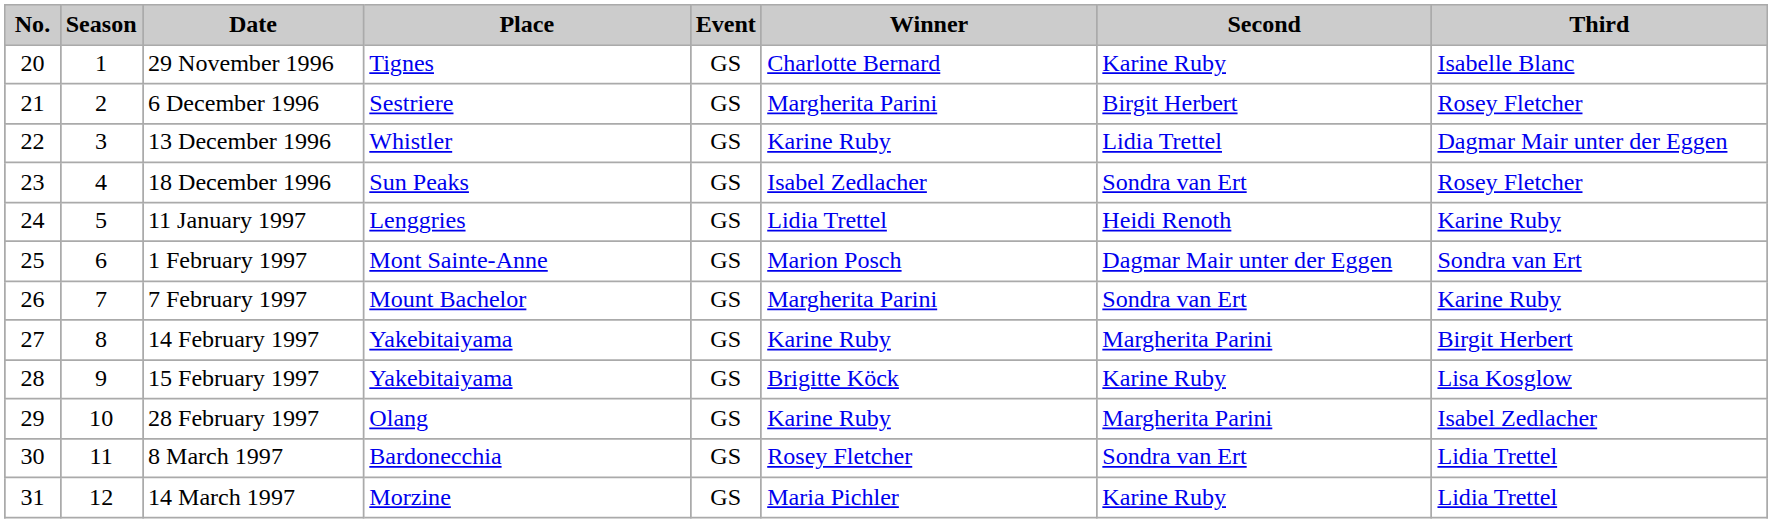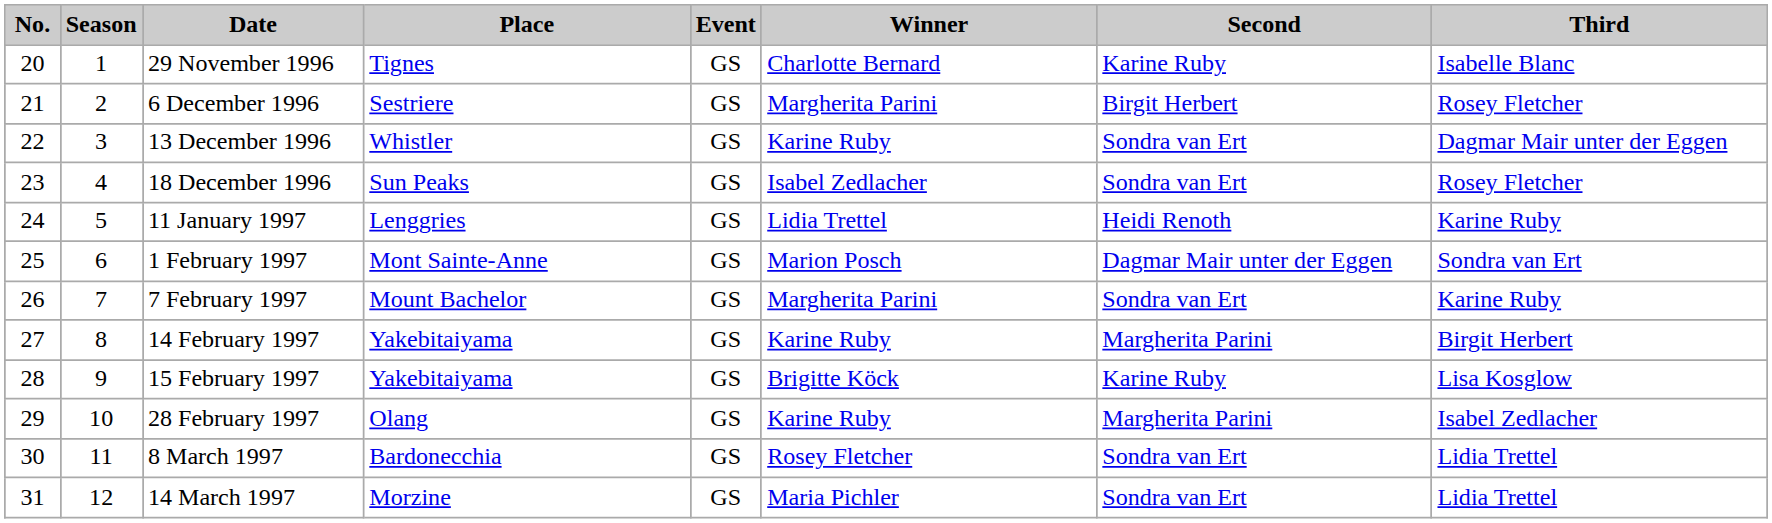13 December 1996 | Second: Lidia Trettel -> Sondra van Ert
14 March 1997 | Second: Karine Ruby -> Sondra van Ert
